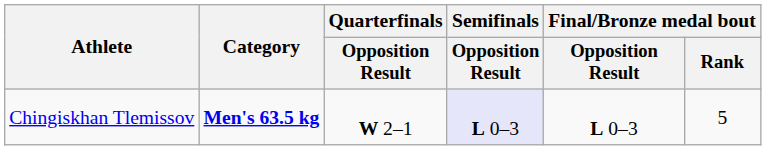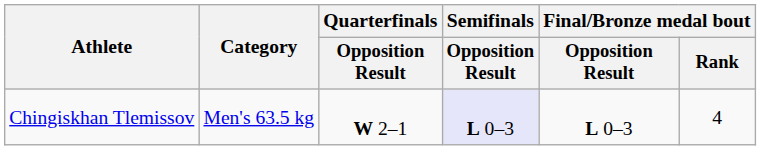Chingiskhan Tlemissov | Category: bold -> normal
Chingiskhan Tlemissov | Final/Bronze medal bout / Rank: 5 -> 4
